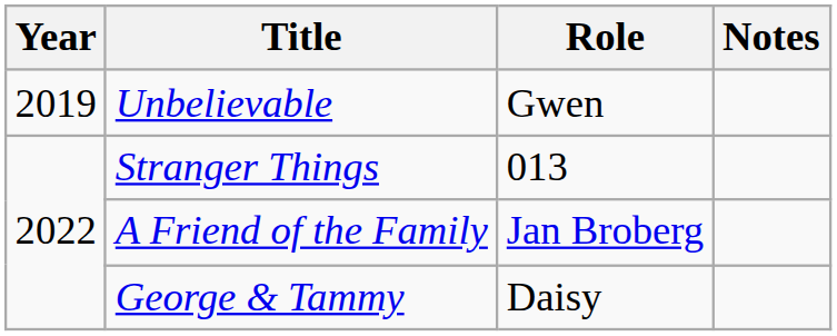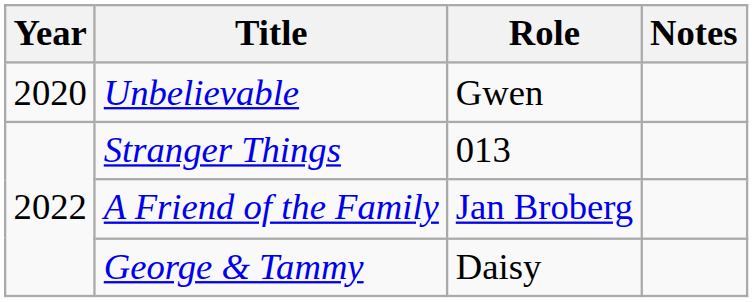Unbelievable | Year: 2019 -> 2020
